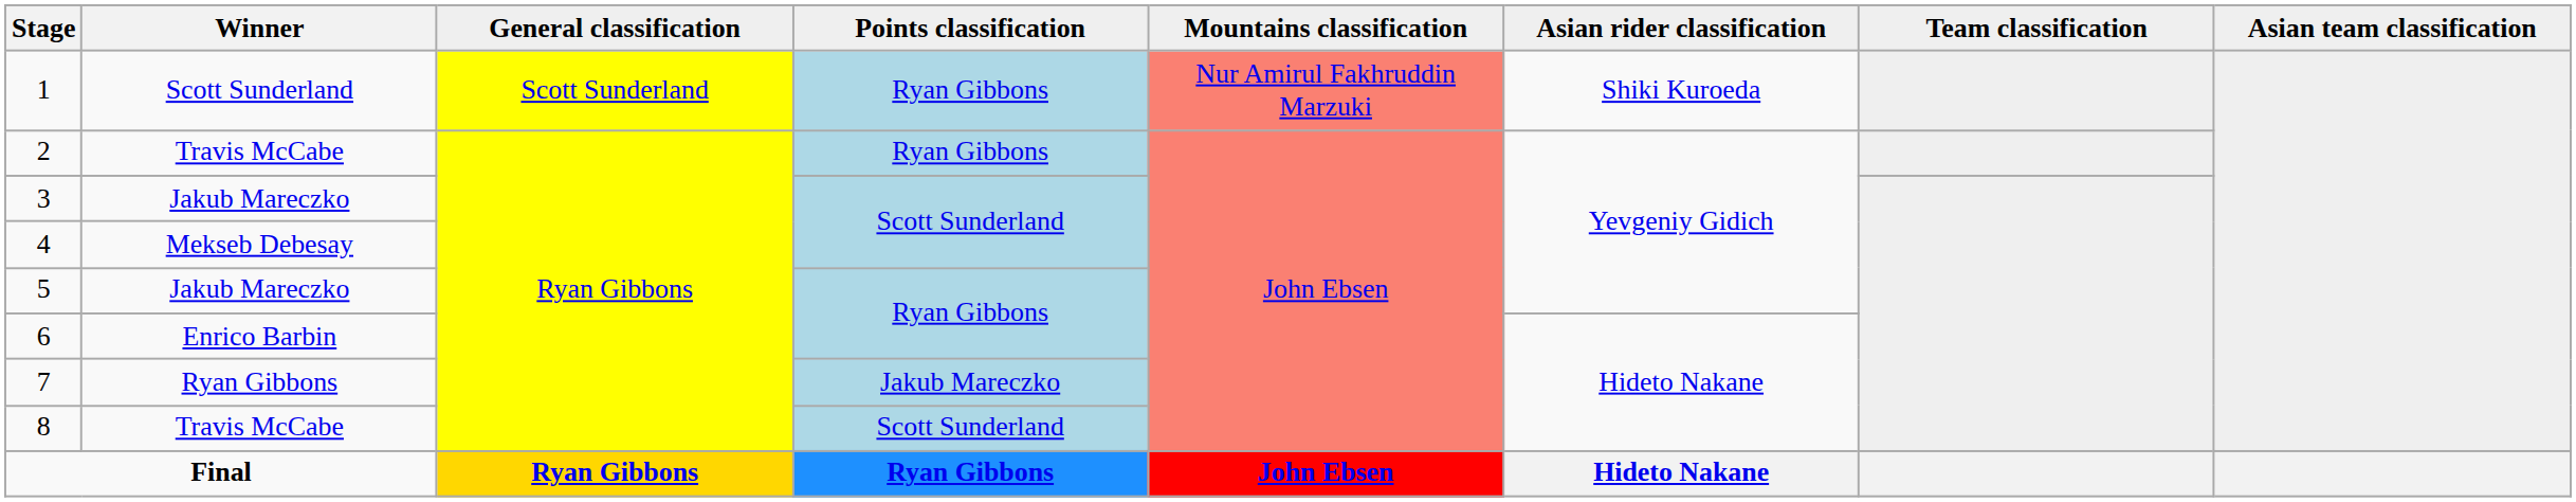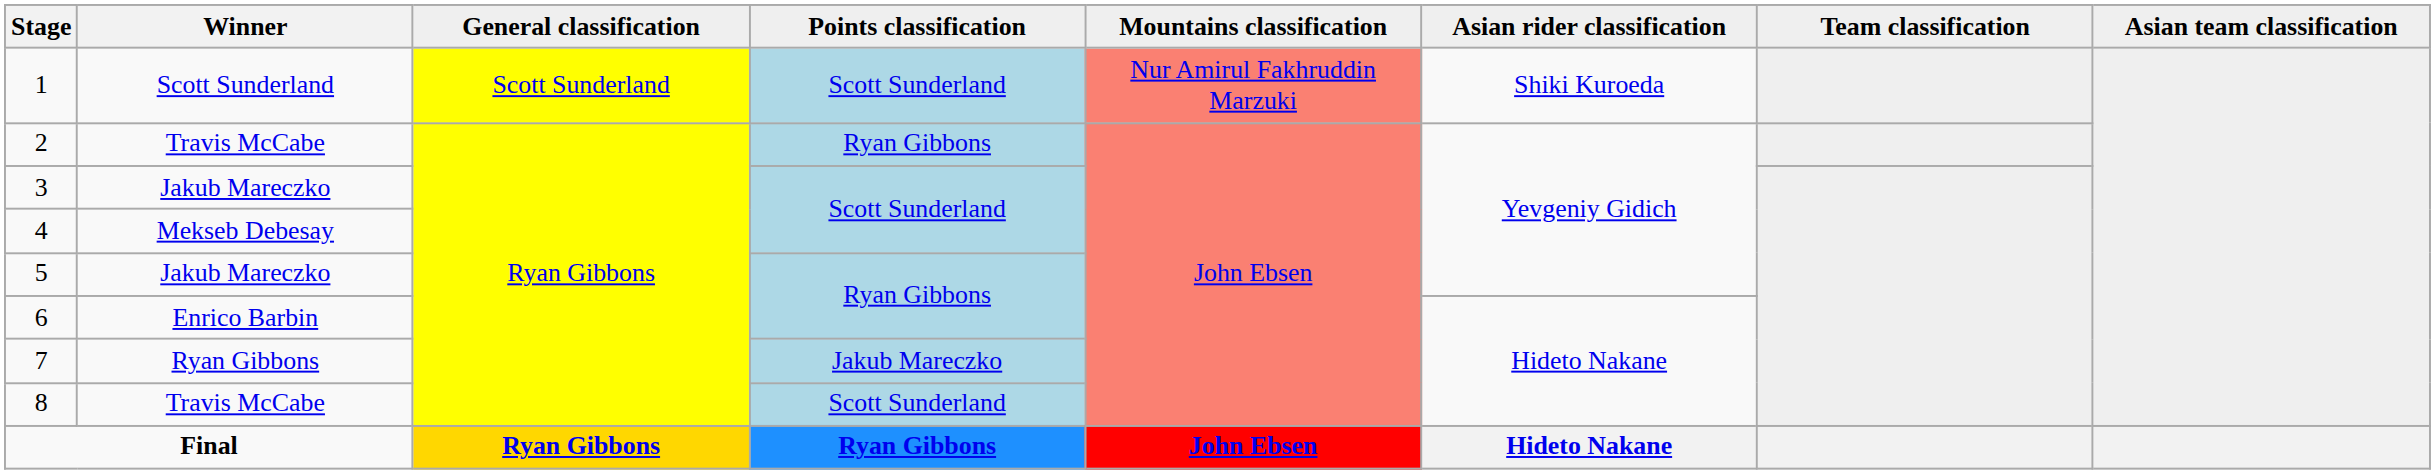1 | Points classification: Ryan Gibbons -> Scott Sunderland
